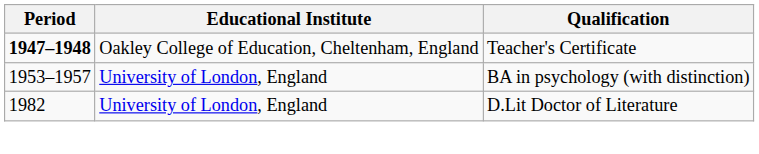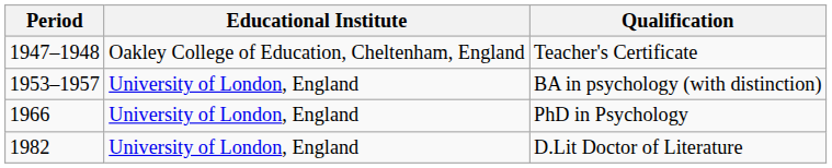Teacher's Certificate | Period: bold -> normal
+ row: 1966 | University of London, England | PhD in Psychology
